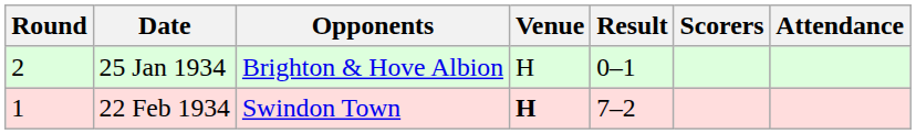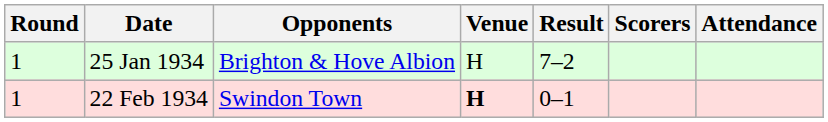25 Jan 1934 | Round: 2 -> 1
25 Jan 1934 | Result: 0–1 -> 7–2
22 Feb 1934 | Result: 7–2 -> 0–1
